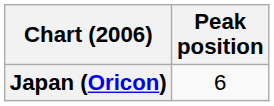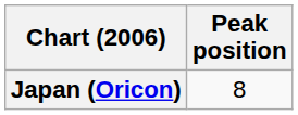Japan (Oricon) | Peak position: 6 -> 8
